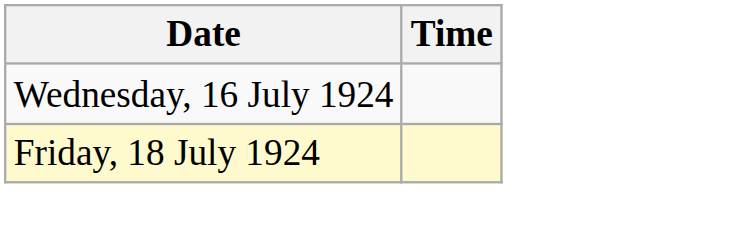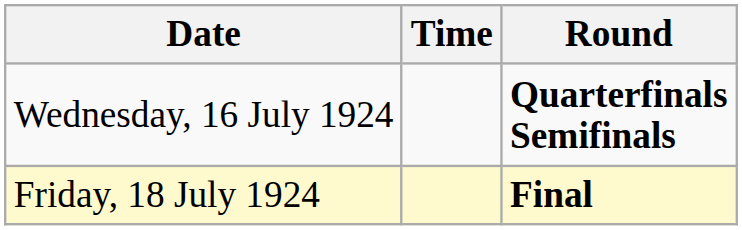+ column: Round | Quarterfinals Semifinals | Final
